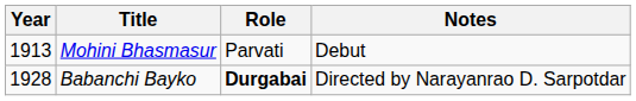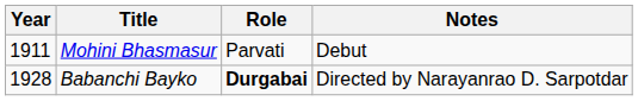Mohini Bhasmasur | Year: 1913 -> 1911
